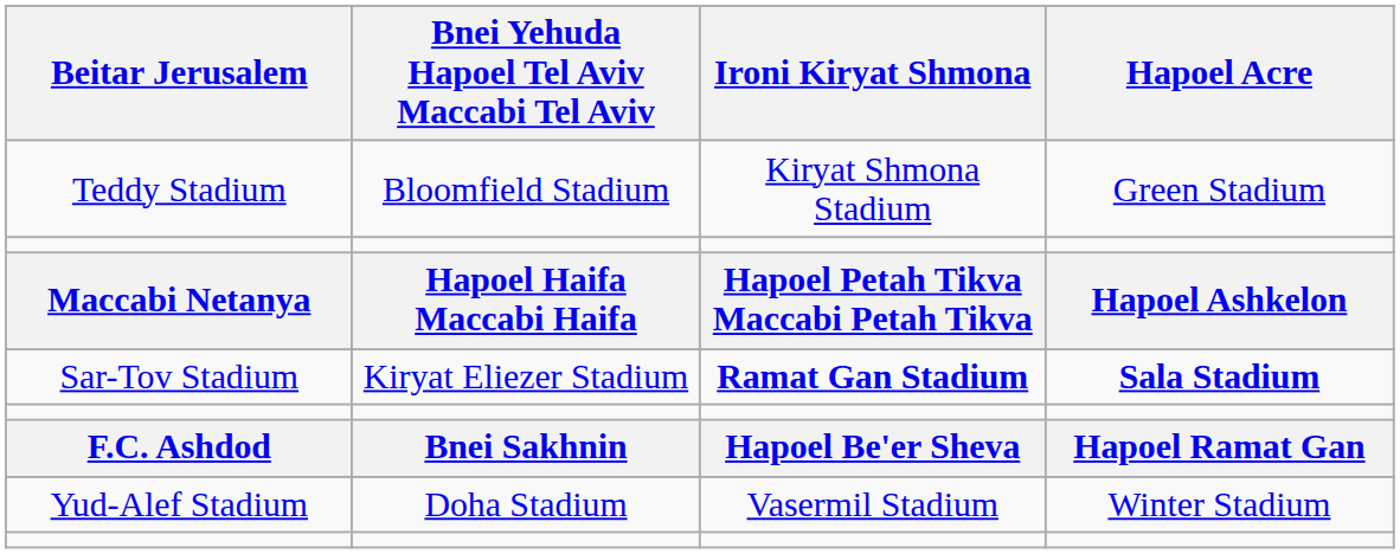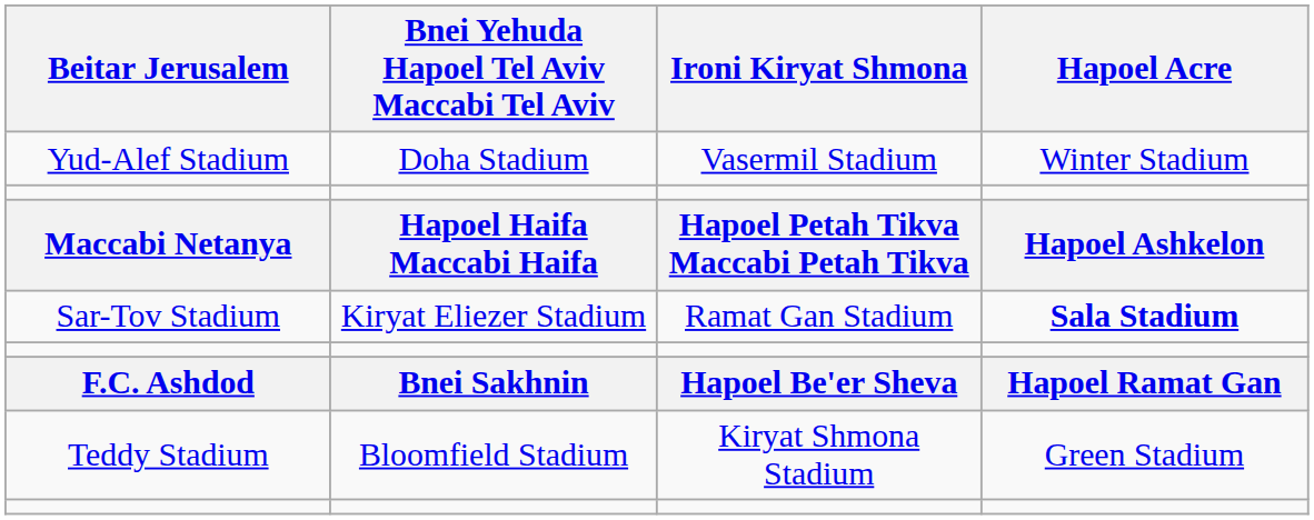rows swapped: Teddy Stadium <-> Yud-Alef Stadium
Sar-Tov Stadium | Ironi Kiryat Shmona: bold -> normal
